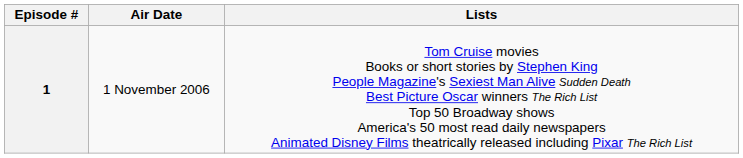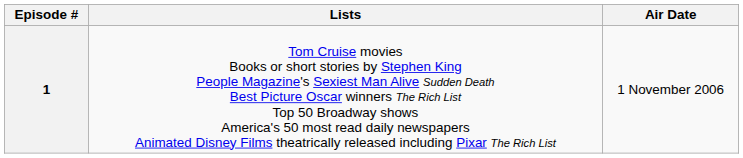columns swapped: Air Date <-> Lists
